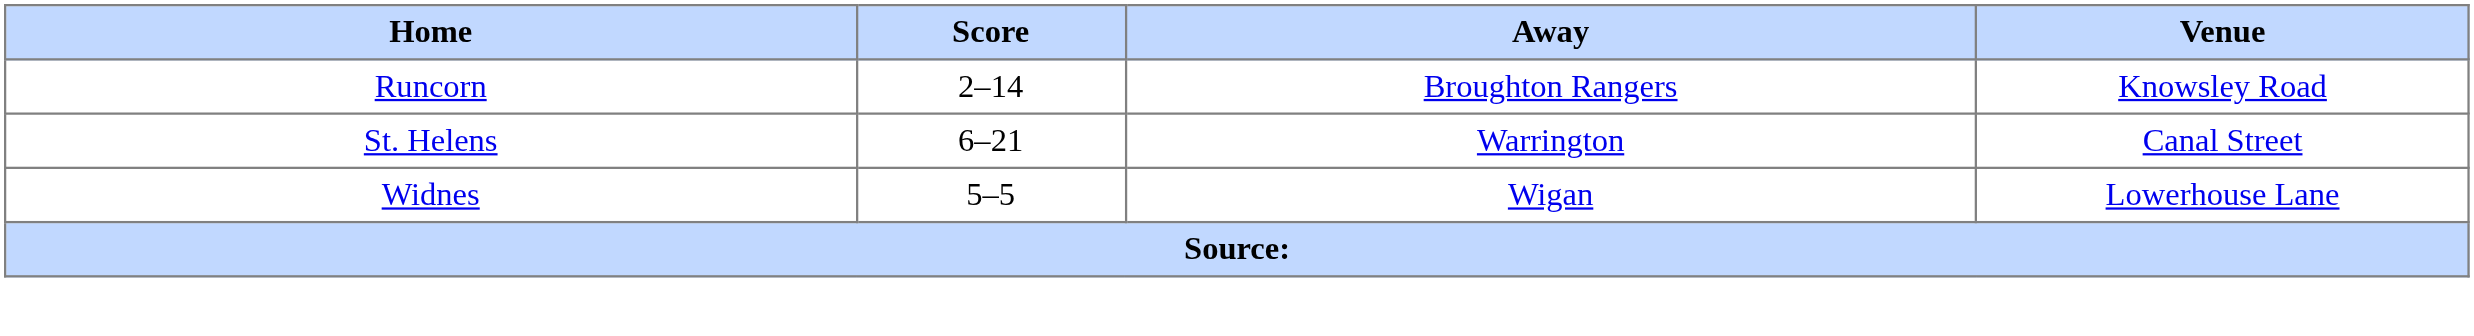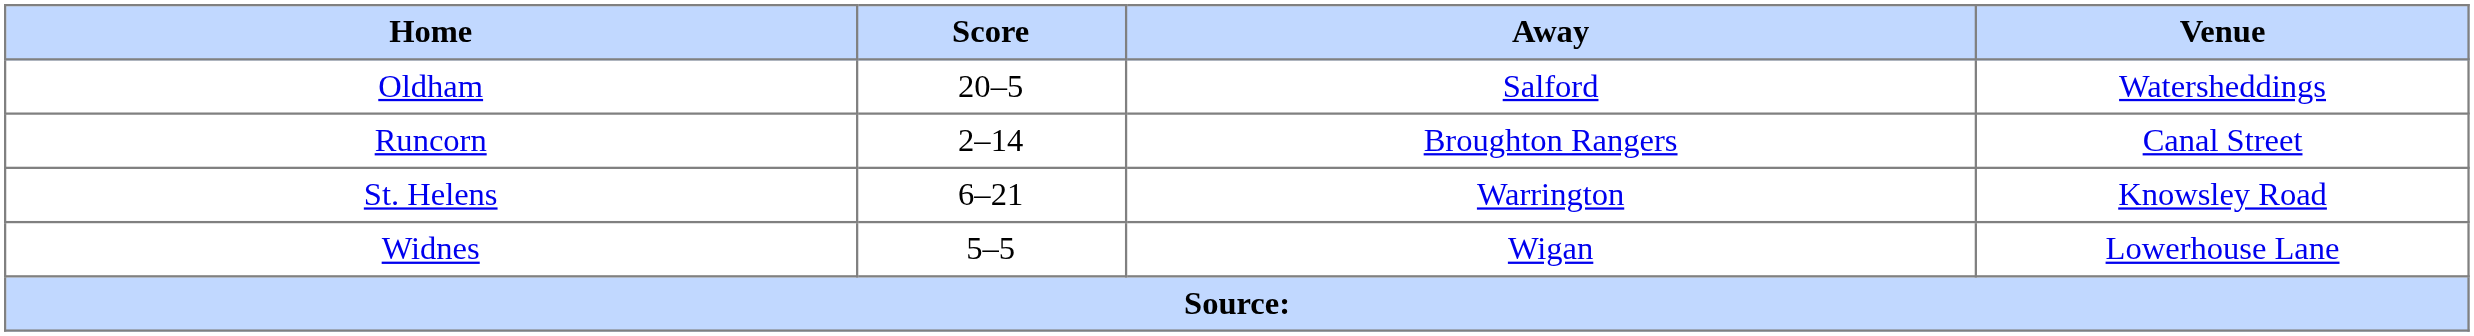+ row: Oldham | 20–5 | Salford | Watersheddings
Runcorn | Venue: Knowsley Road -> Canal Street
St. Helens | Venue: Canal Street -> Knowsley Road
